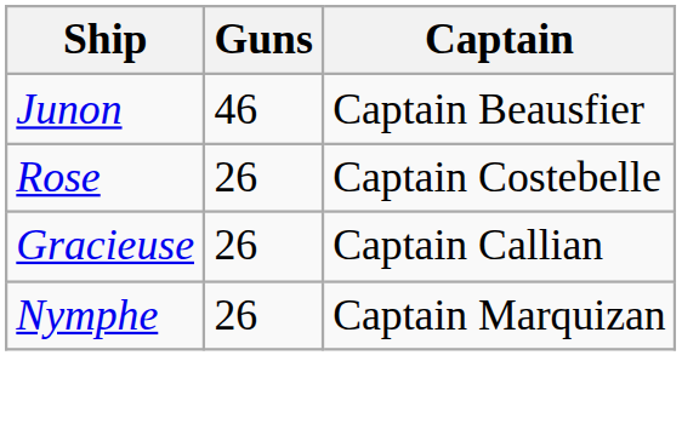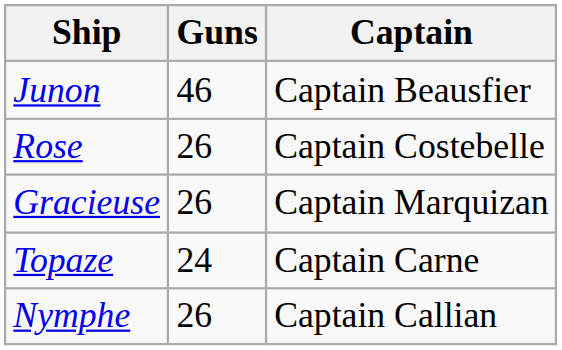Gracieuse | Captain: Captain Callian -> Captain Marquizan
+ row: Topaze | 24 | Captain Carne
Nymphe | Captain: Captain Marquizan -> Captain Callian
